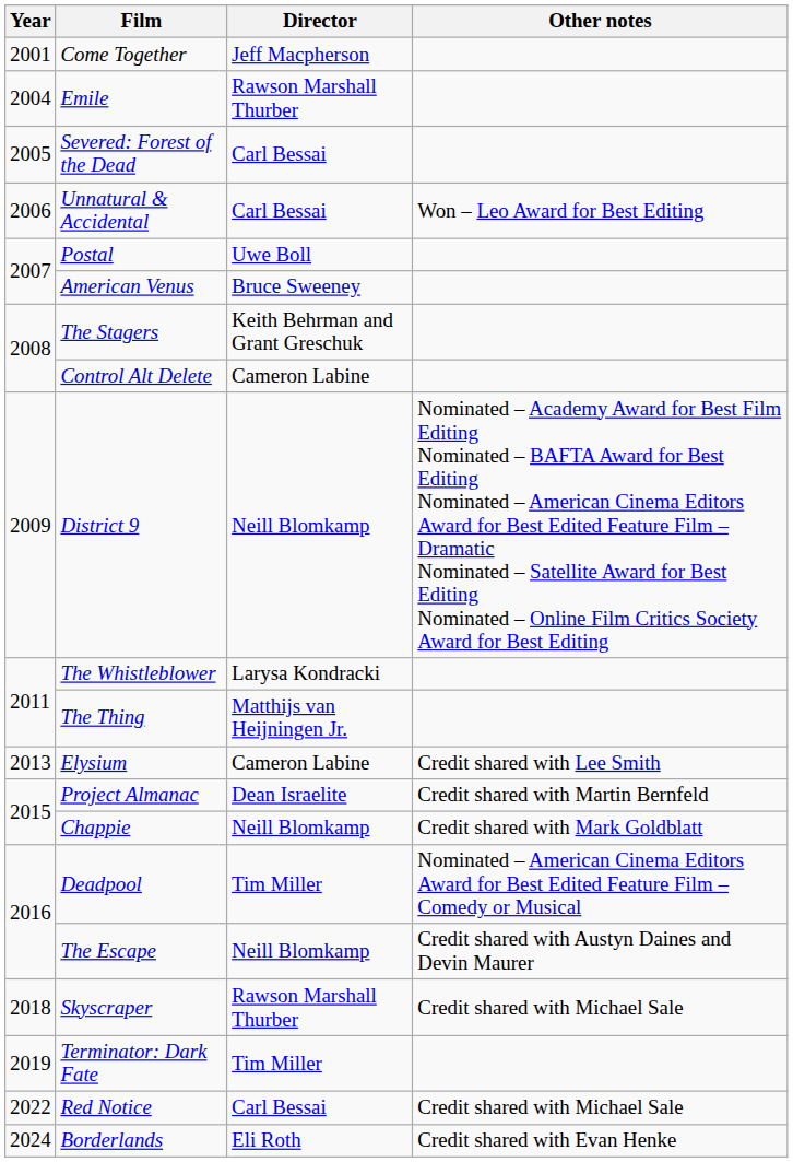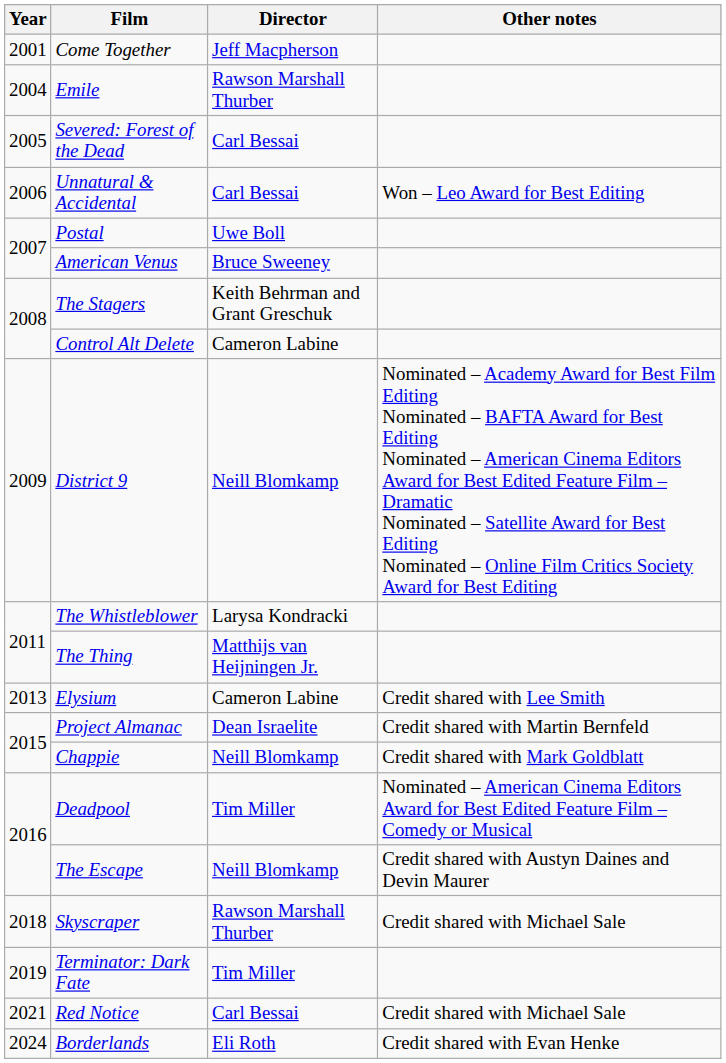Red Notice | Year: 2022 -> 2021
